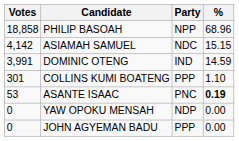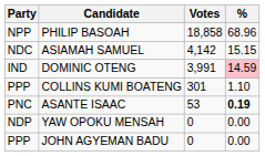columns swapped: Party <-> Votes
DOMINIC OTENG | %: no background -> pink background
